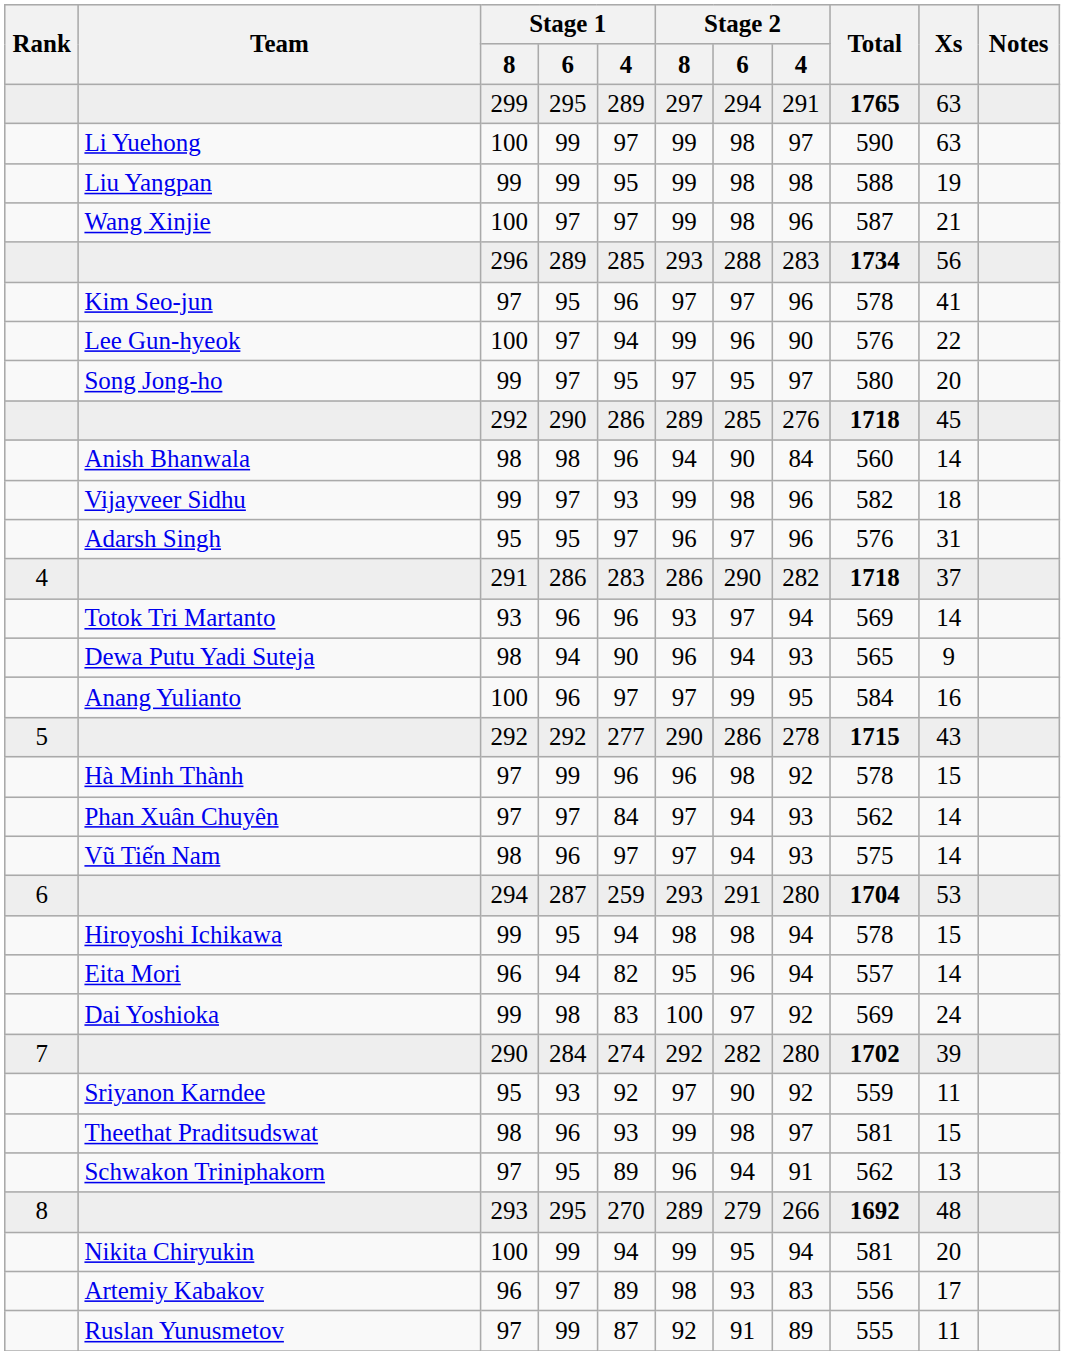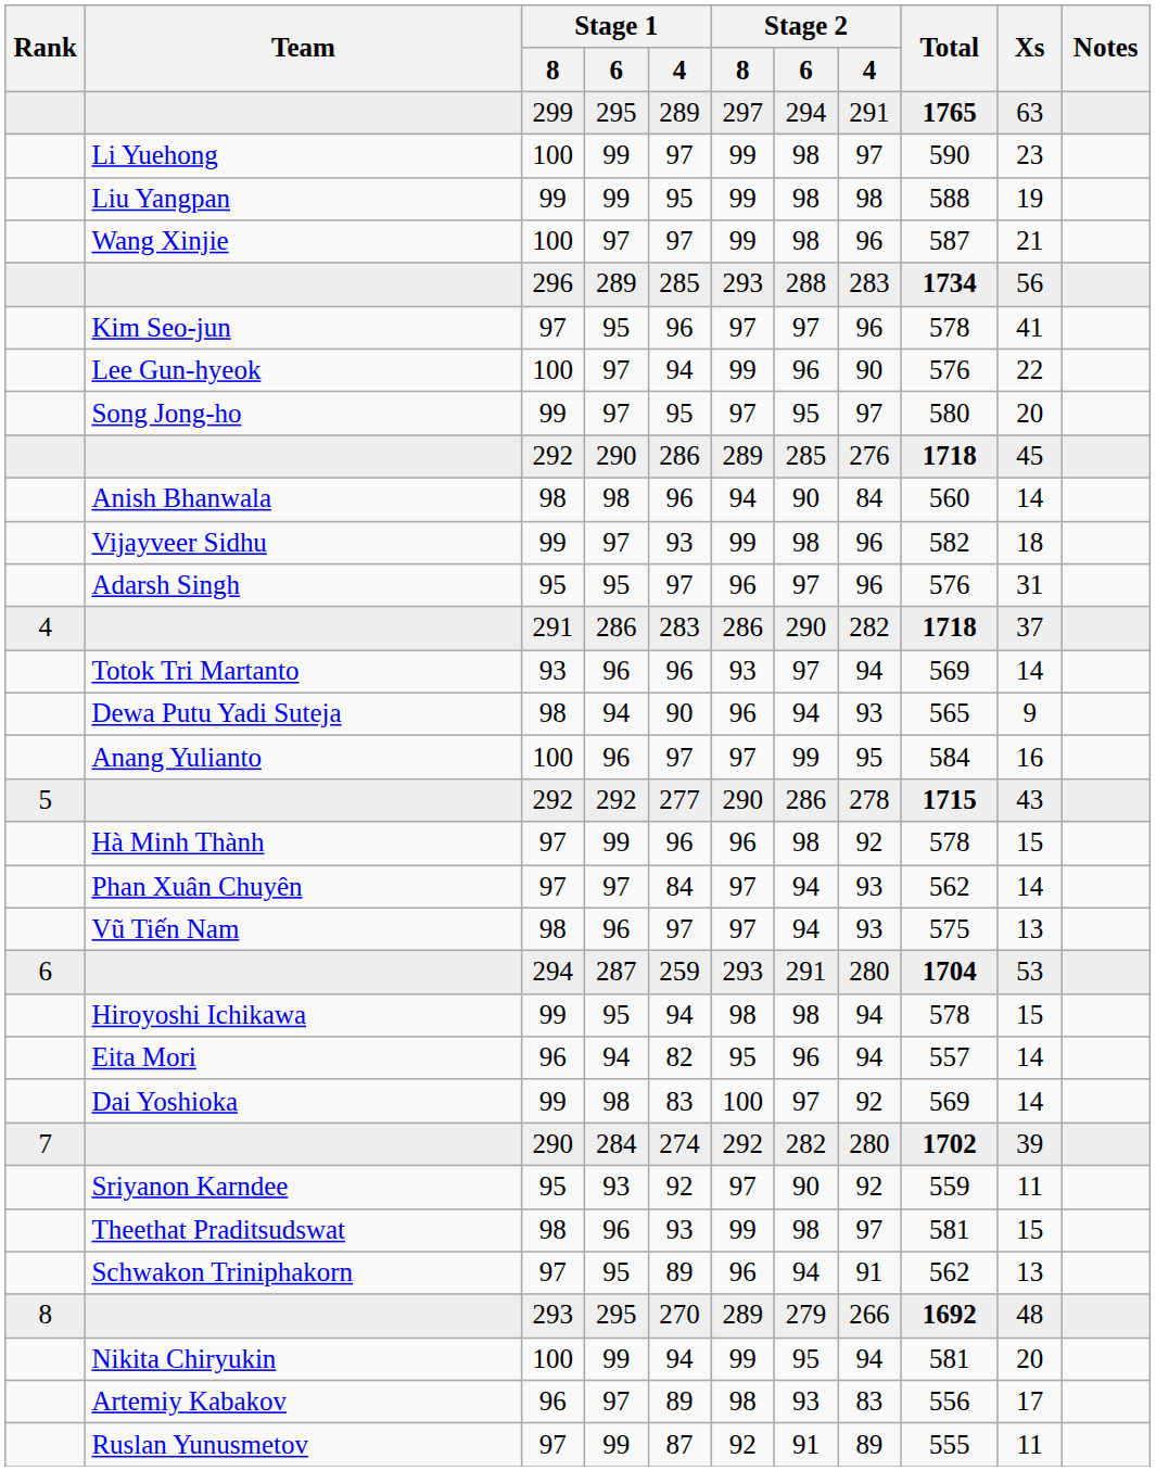Li Yuehong | Xs: 63 -> 23
Vũ Tiến Nam | Xs: 14 -> 13
Dai Yoshioka | Xs: 24 -> 14
